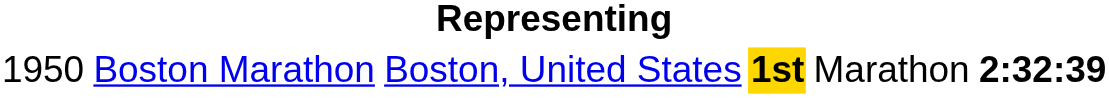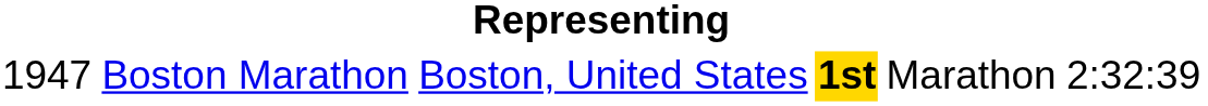Boston Marathon | column 1: 1950 -> 1947
Boston Marathon | column 6: bold -> normal
